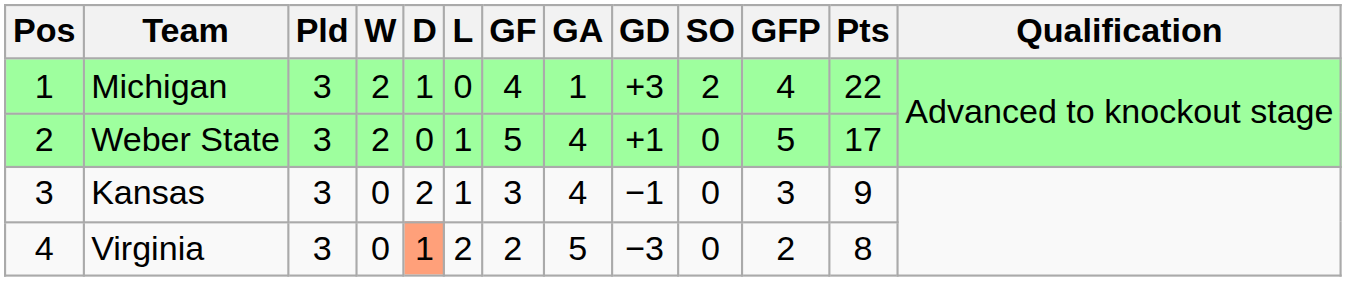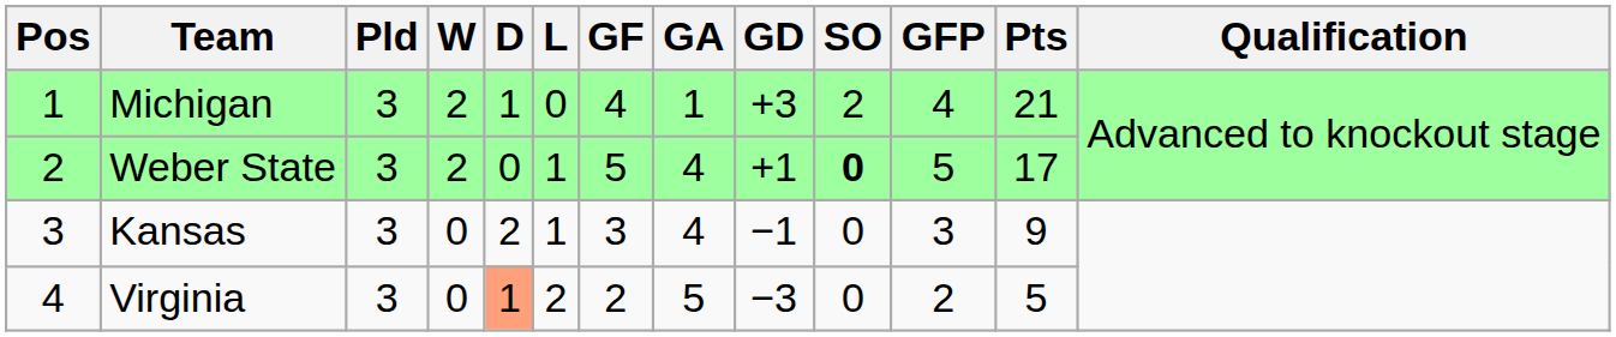Michigan | Pts: 22 -> 21
Weber State | SO: normal -> bold
Virginia | Pts: 8 -> 5
